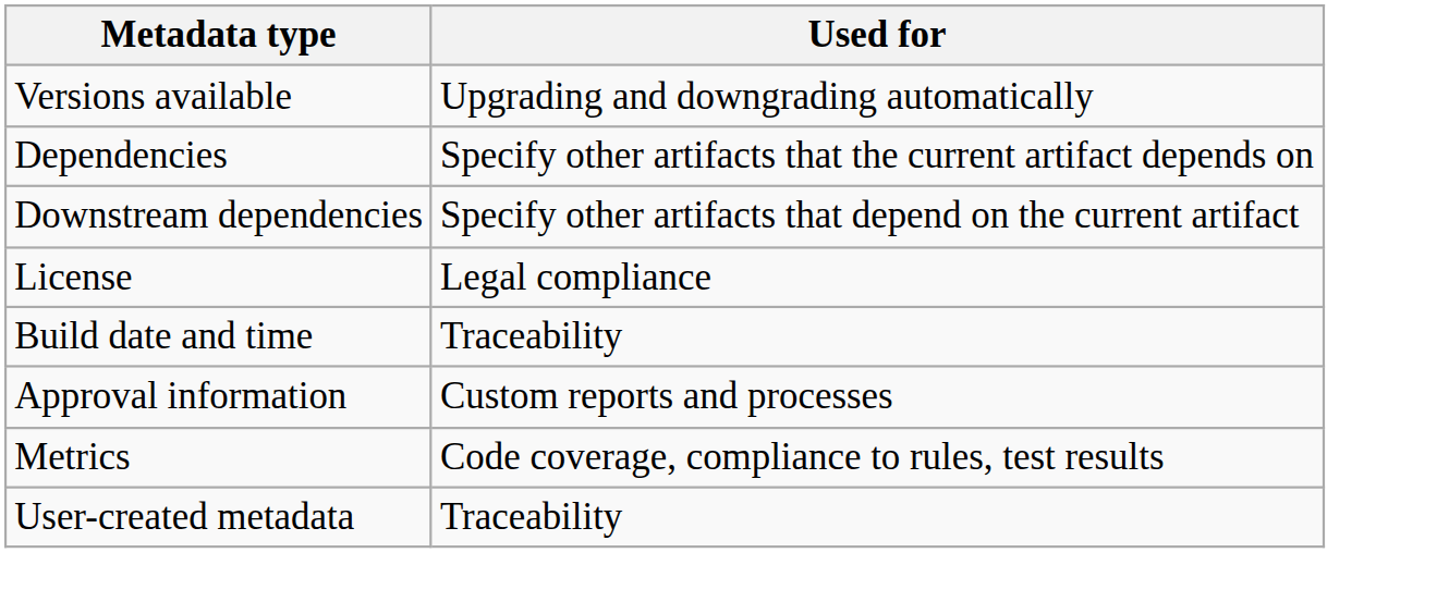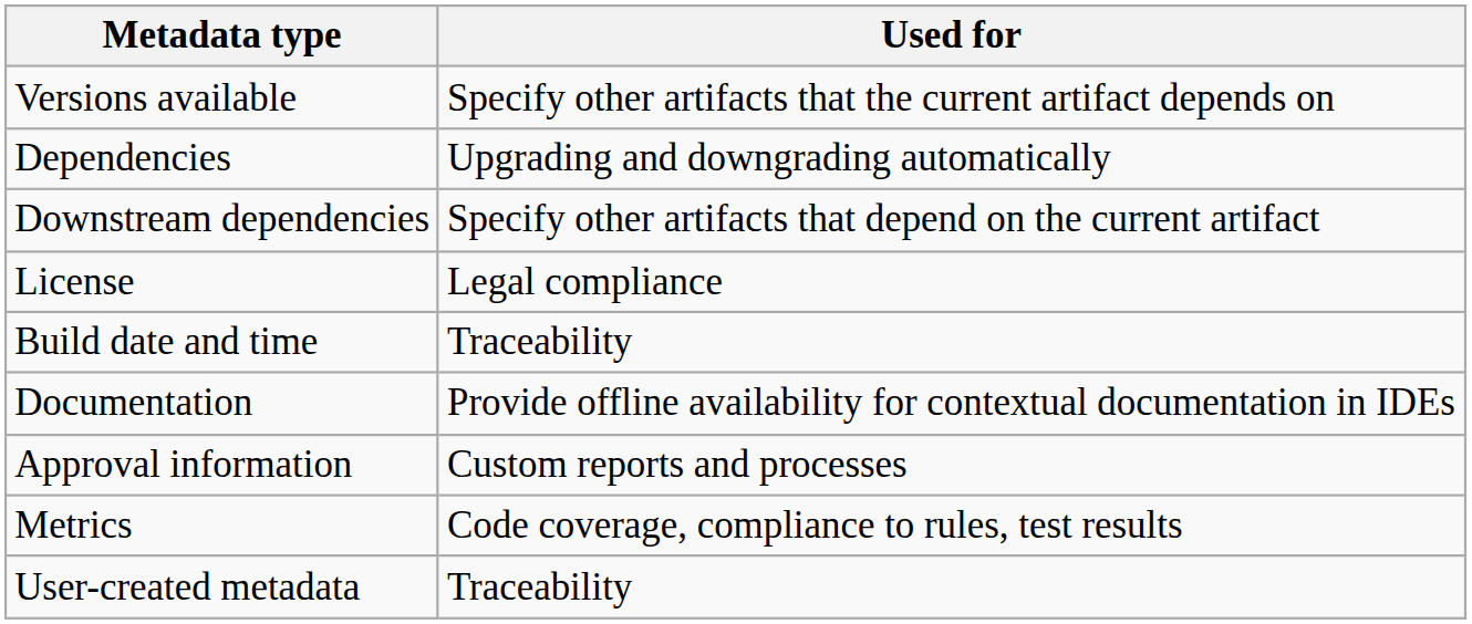Versions available | Used for: Upgrading and downgrading automatically -> Specify other artifacts that the current artifact depends on
Dependencies | Used for: Specify other artifacts that the current artifact depends on -> Upgrading and downgrading automatically
+ row: Documentation | Provide offline availability for contextual documentation in IDEs
